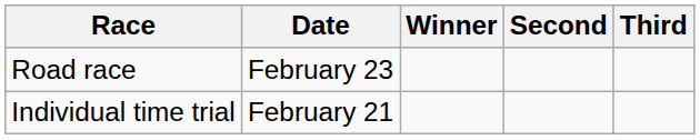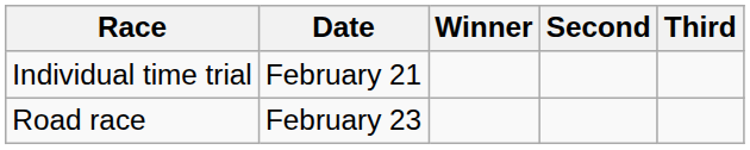rows swapped: Road race <-> Individual time trial
